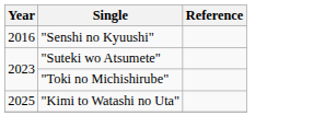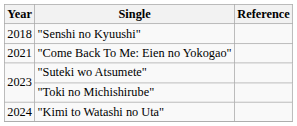"Senshi no Kyuushi" | Year: 2016 -> 2018
+ row: 2021 | "Come Back To Me: Eien no Yokogao"
"Kimi to Watashi no Uta" | Year: 2025 -> 2024
